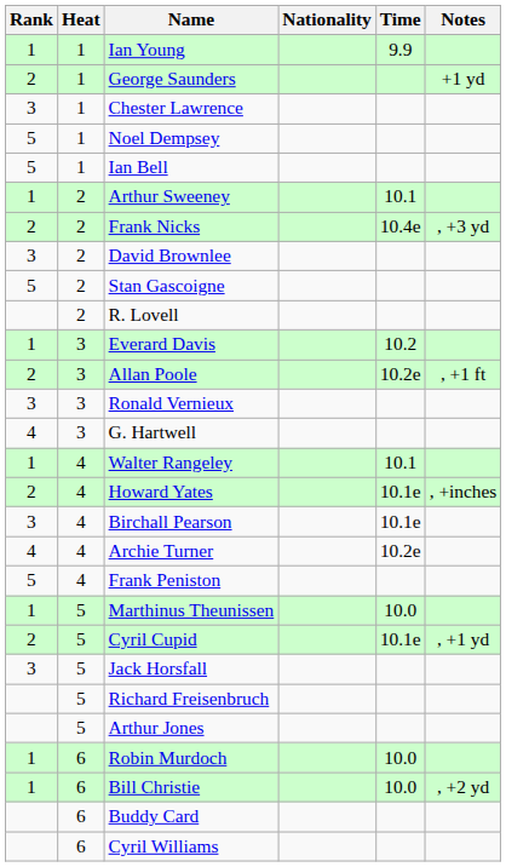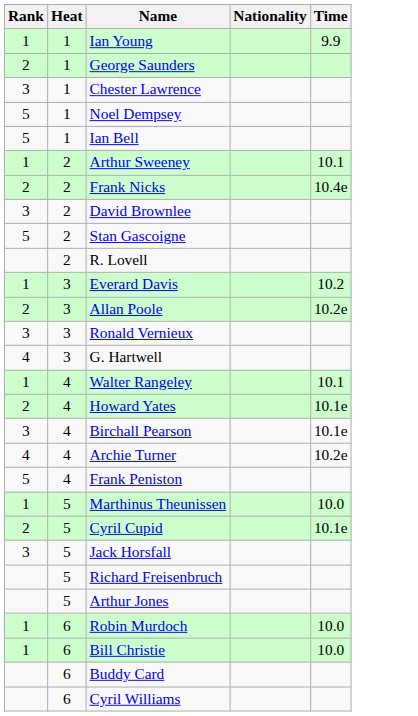- column: Notes | +1 yd | , +3 yd | , +1 ft | , +inches | , +1 yd | , +2 yd
